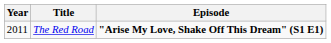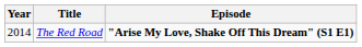The Red Road | Year: 2011 -> 2014
